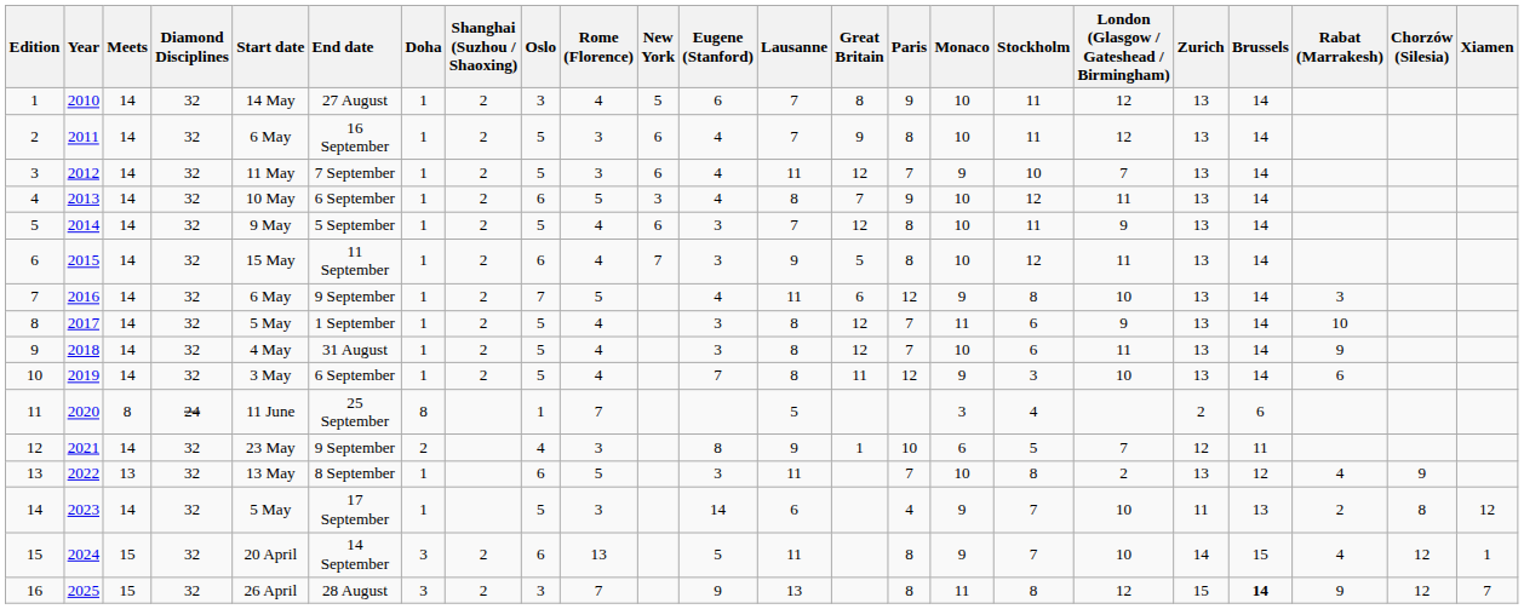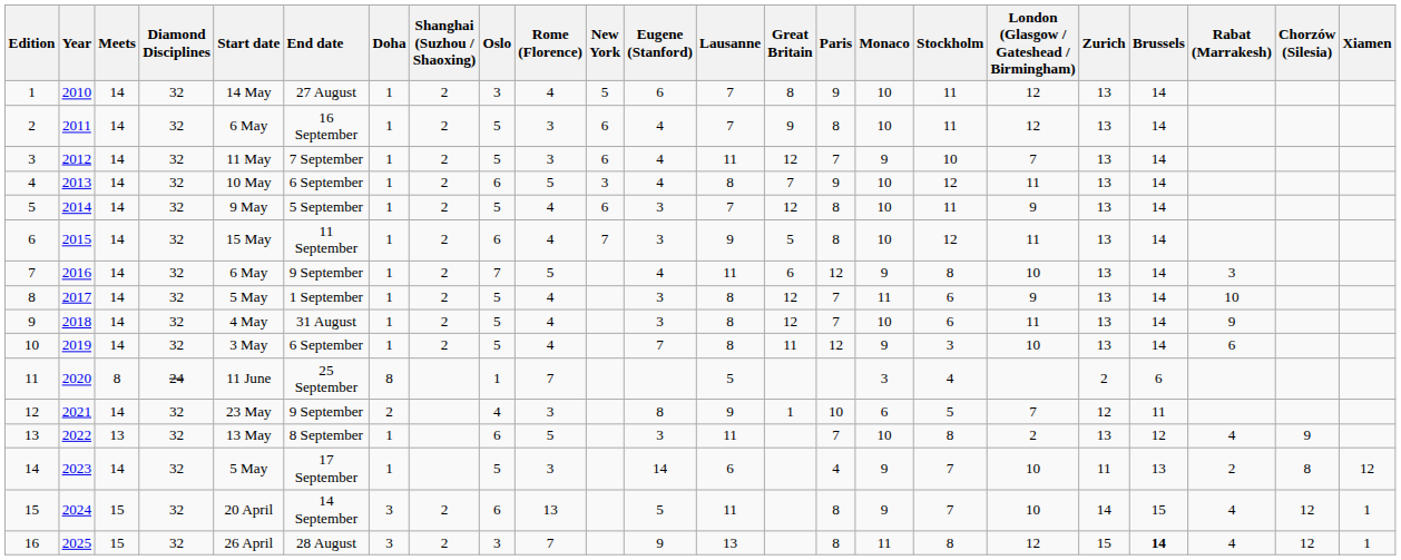16 | Rabat (Marrakesh): 9 -> 4
16 | Xiamen: 7 -> 1
